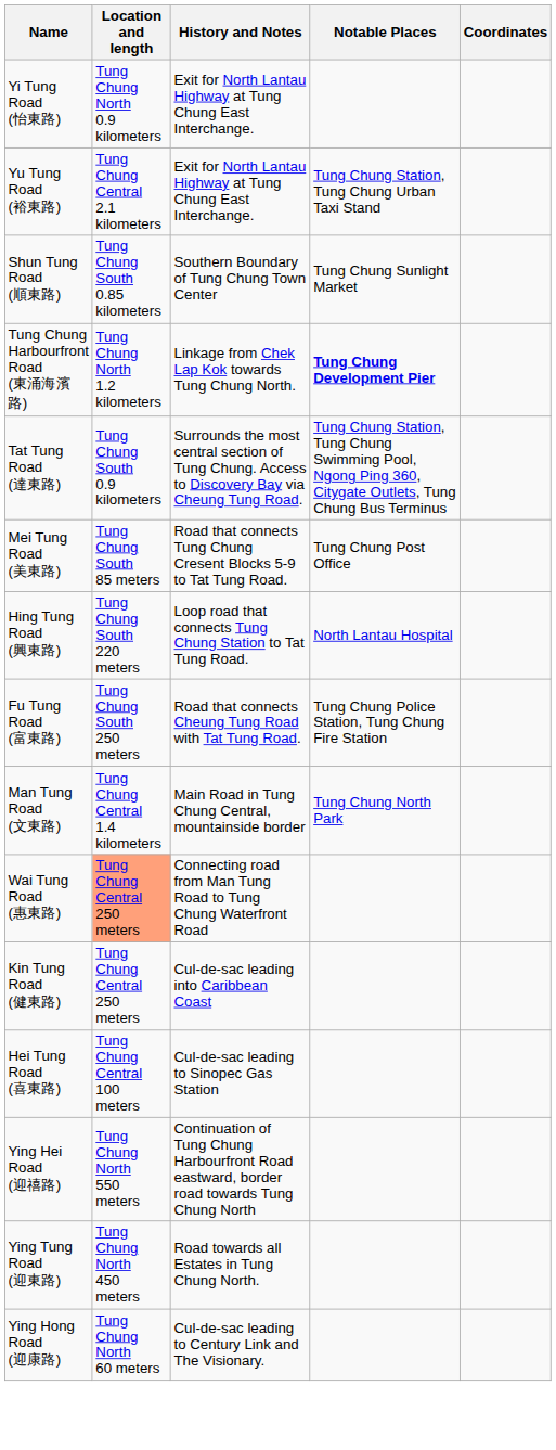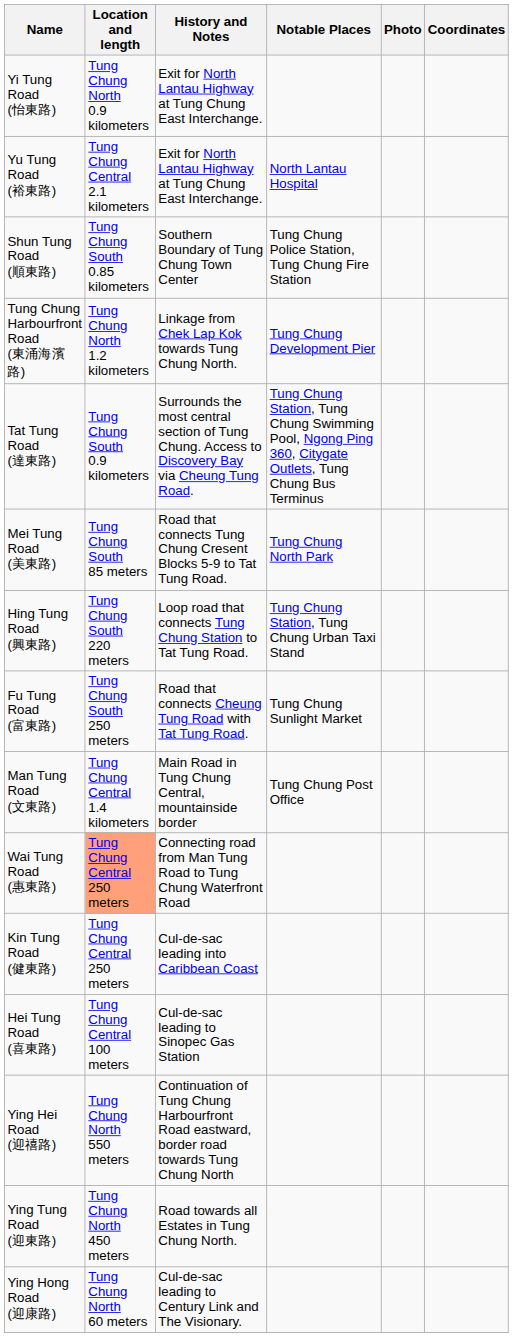+ column: Photo
Yu Tung Road (裕東路) | Notable Places: Tung Chung Station, Tung Chung Urban Taxi Stand -> North Lantau Hospital
Shun Tung Road (順東路) | Notable Places: Tung Chung Sunlight Market -> Tung Chung Police Station, Tung Chung Fire Station
Tung Chung Harbourfront Road (東涌海濱路) | Notable Places: bold -> normal
Mei Tung Road (美東路) | Notable Places: Tung Chung Post Office -> Tung Chung North Park
Hing Tung Road (興東路) | Notable Places: North Lantau Hospital -> Tung Chung Station, Tung Chung Urban Taxi Stand
Fu Tung Road (富東路) | Notable Places: Tung Chung Police Station, Tung Chung Fire Station -> Tung Chung Sunlight Market
Man Tung Road (文東路) | Notable Places: Tung Chung North Park -> Tung Chung Post Office
